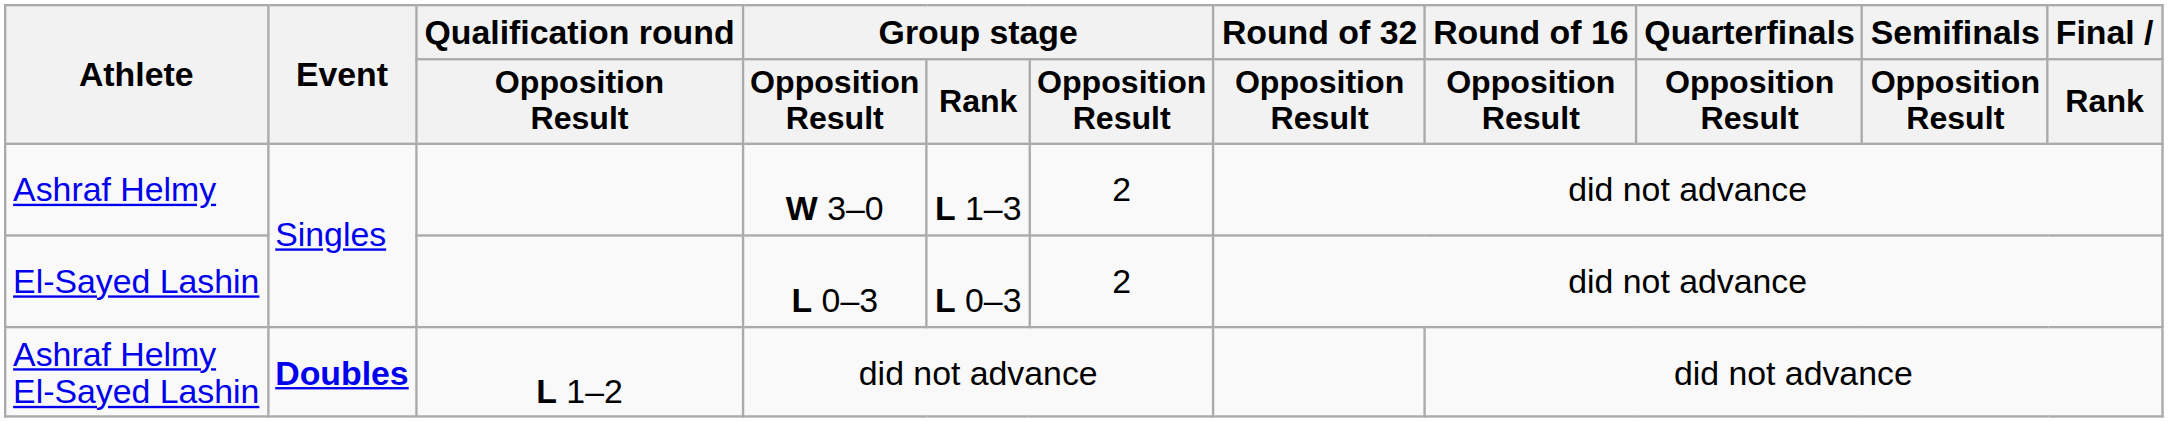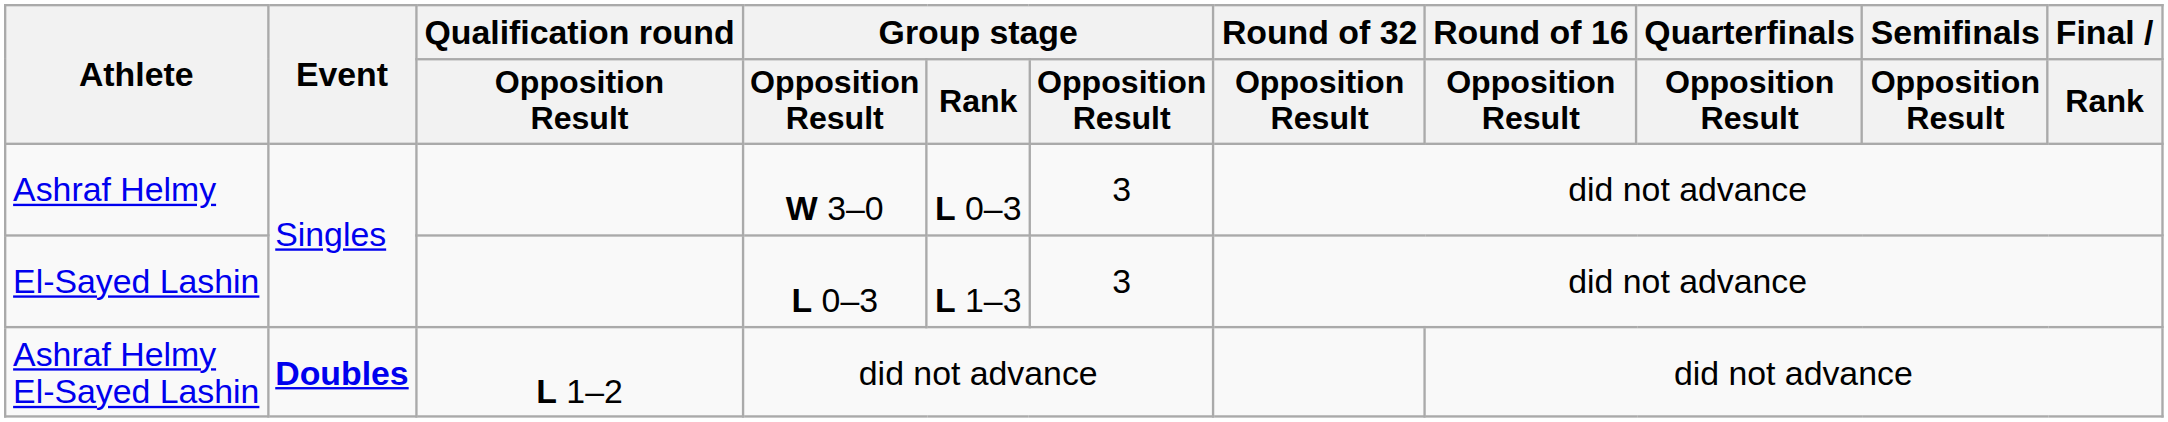Ashraf Helmy | Group stage / Rank: L 1–3 -> L 0–3
Ashraf Helmy | column 6: 2 -> 3
El-Sayed Lashin | Group stage / Rank: L 0–3 -> L 1–3
El-Sayed Lashin | column 6: 2 -> 3
